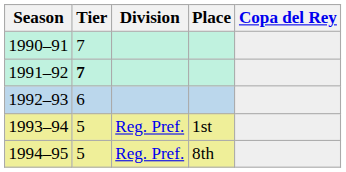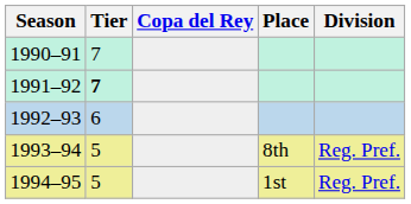columns swapped: Division <-> Copa del Rey
1993–94 | Place: 1st -> 8th
1994–95 | Place: 8th -> 1st
